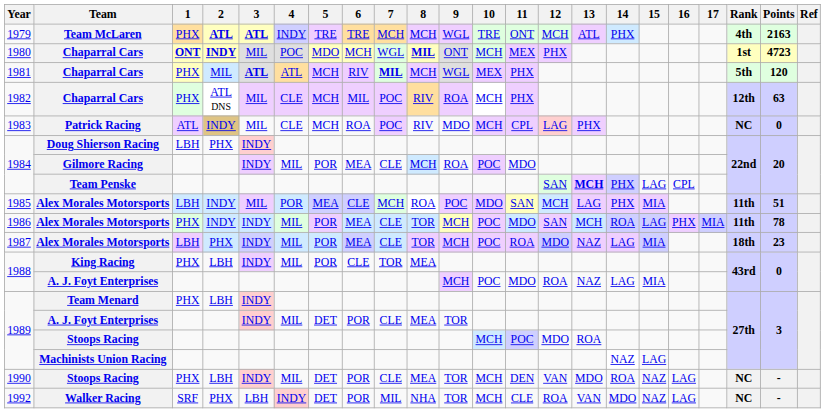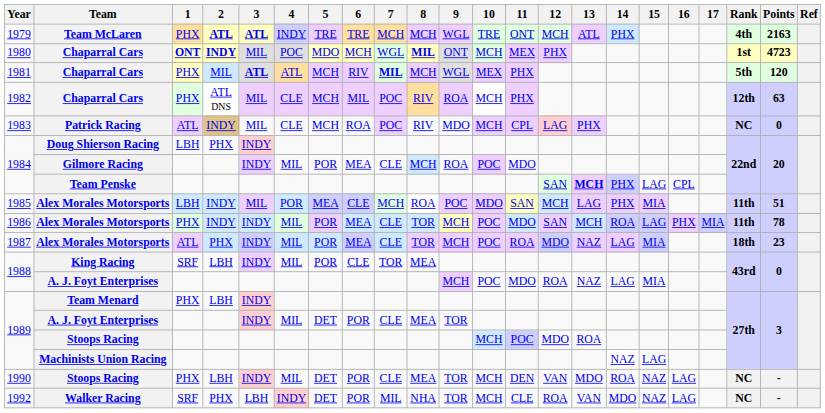1987 | 1: LBH -> ATL
1988 / King Racing | 1: PHX -> SRF
